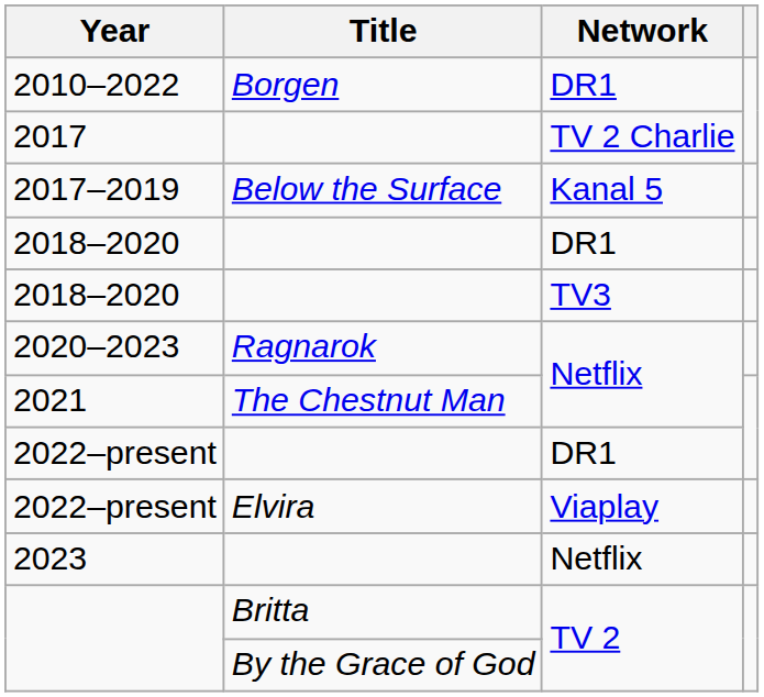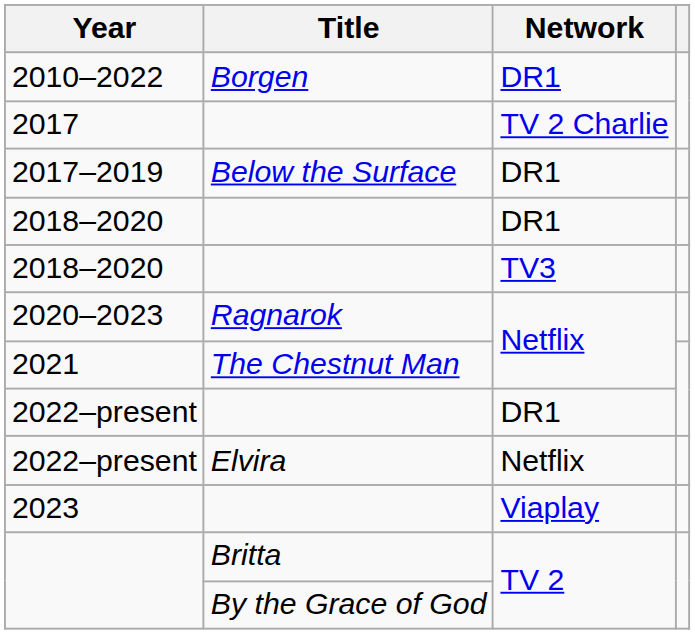2017–2019 | Network: Kanal 5 -> DR1
2022–present / Elvira | Network: Viaplay -> Netflix
2023 | Network: Netflix -> Viaplay
